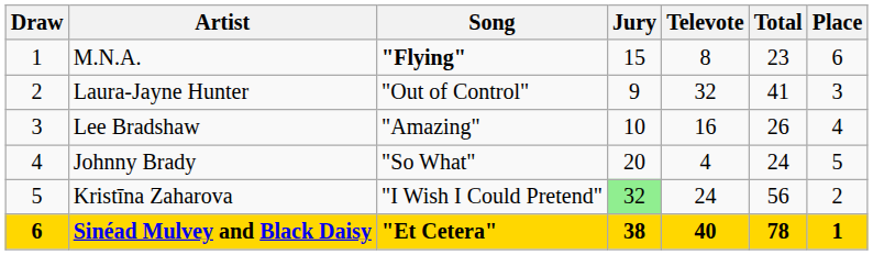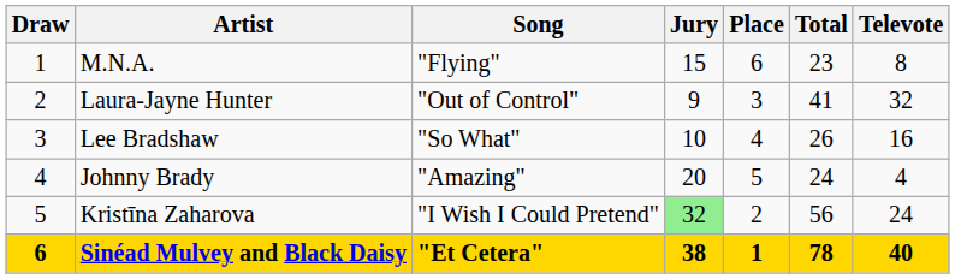columns swapped: Televote <-> Place
M.N.A. | Song: bold -> normal
Lee Bradshaw | Song: "Amazing" -> "So What"
Johnny Brady | Song: "So What" -> "Amazing"
